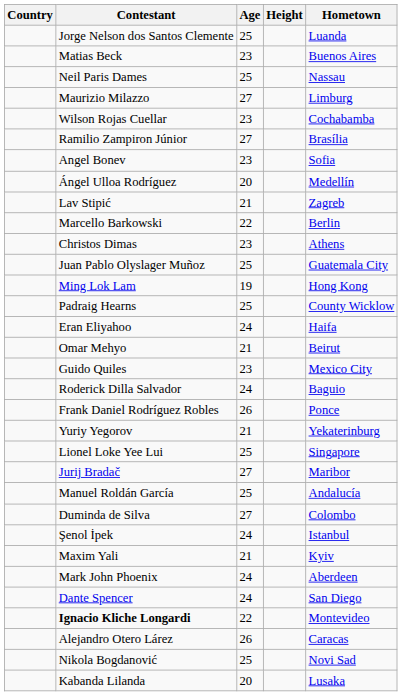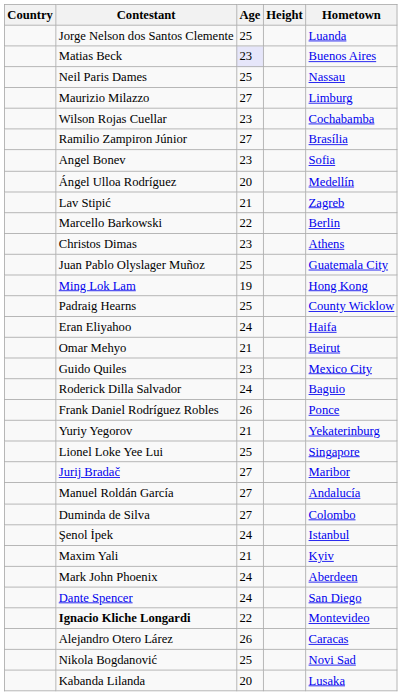Matias Beck | Age: no background -> lavender background
Manuel Roldán García | Age: 25 -> 27
